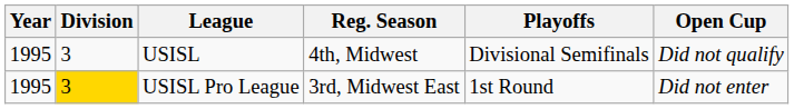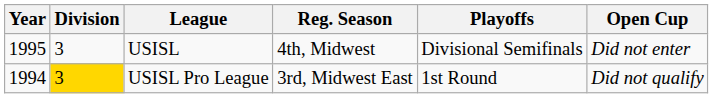USISL | Open Cup: Did not qualify -> Did not enter
USISL Pro League | Year: 1995 -> 1994
USISL Pro League | Open Cup: Did not enter -> Did not qualify
